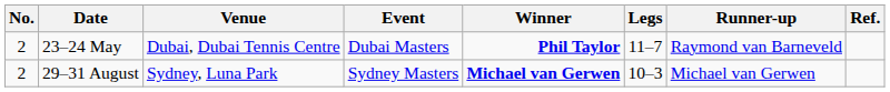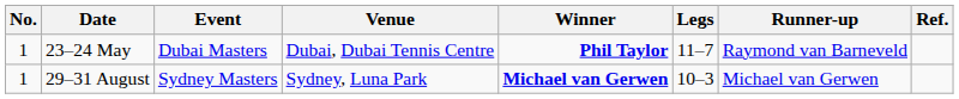columns swapped: Event <-> Venue
23–24 May | No.: 2 -> 1
29–31 August | No.: 2 -> 1
